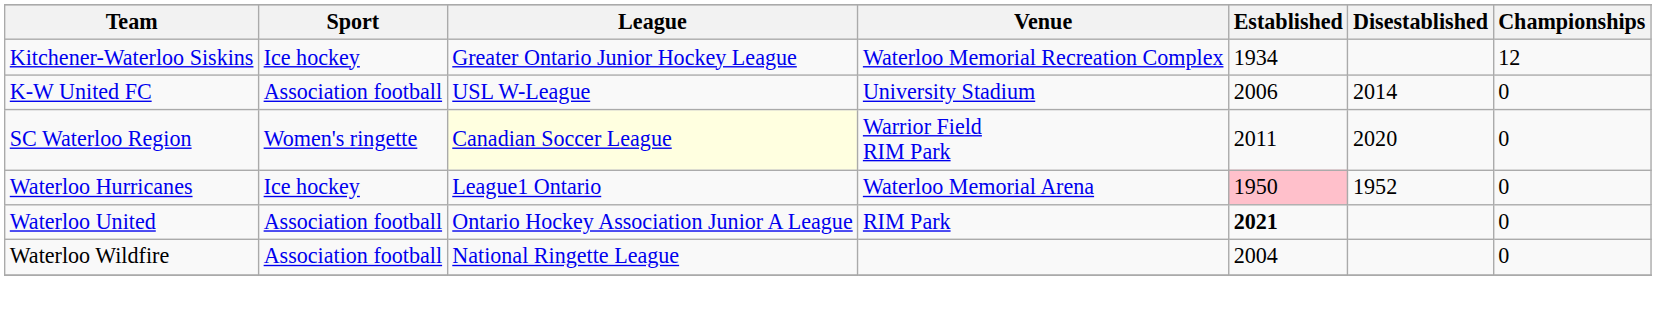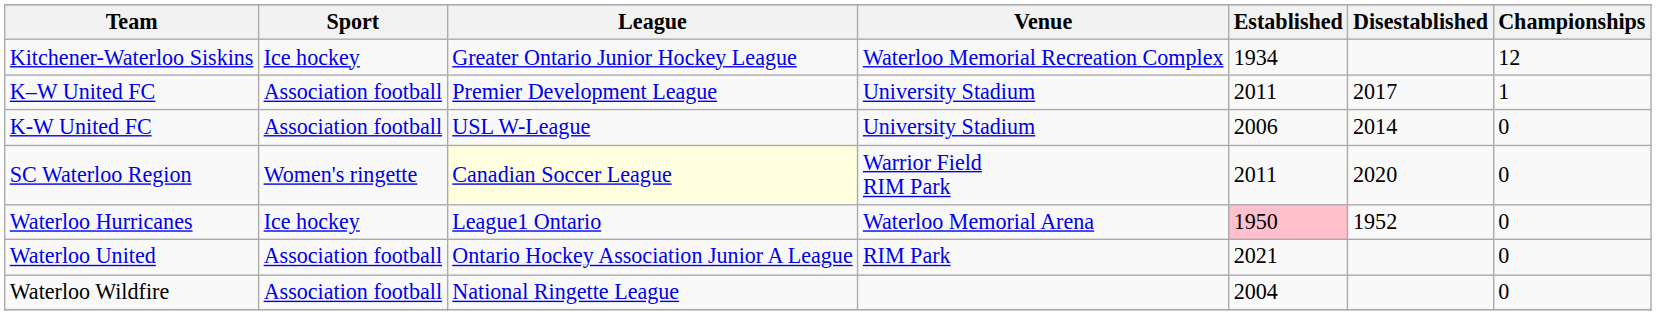+ row: K–W United FC | Association football | Premier Development League | University Stadium | 2011 | 2017 | 1
Waterloo United | Established: bold -> normal
